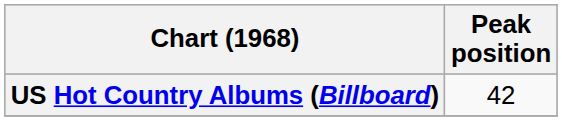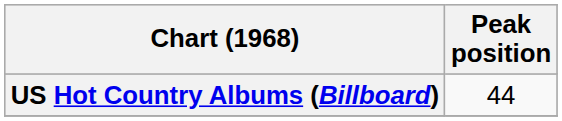US Hot Country Albums (Billboard) | Peak position: 42 -> 44
